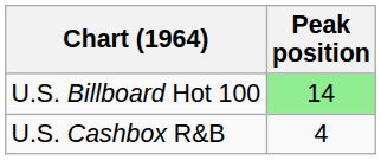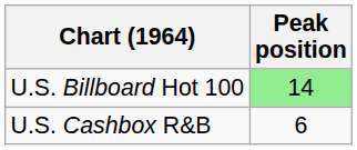U.S. Cashbox R&B | Peak position: 4 -> 6
